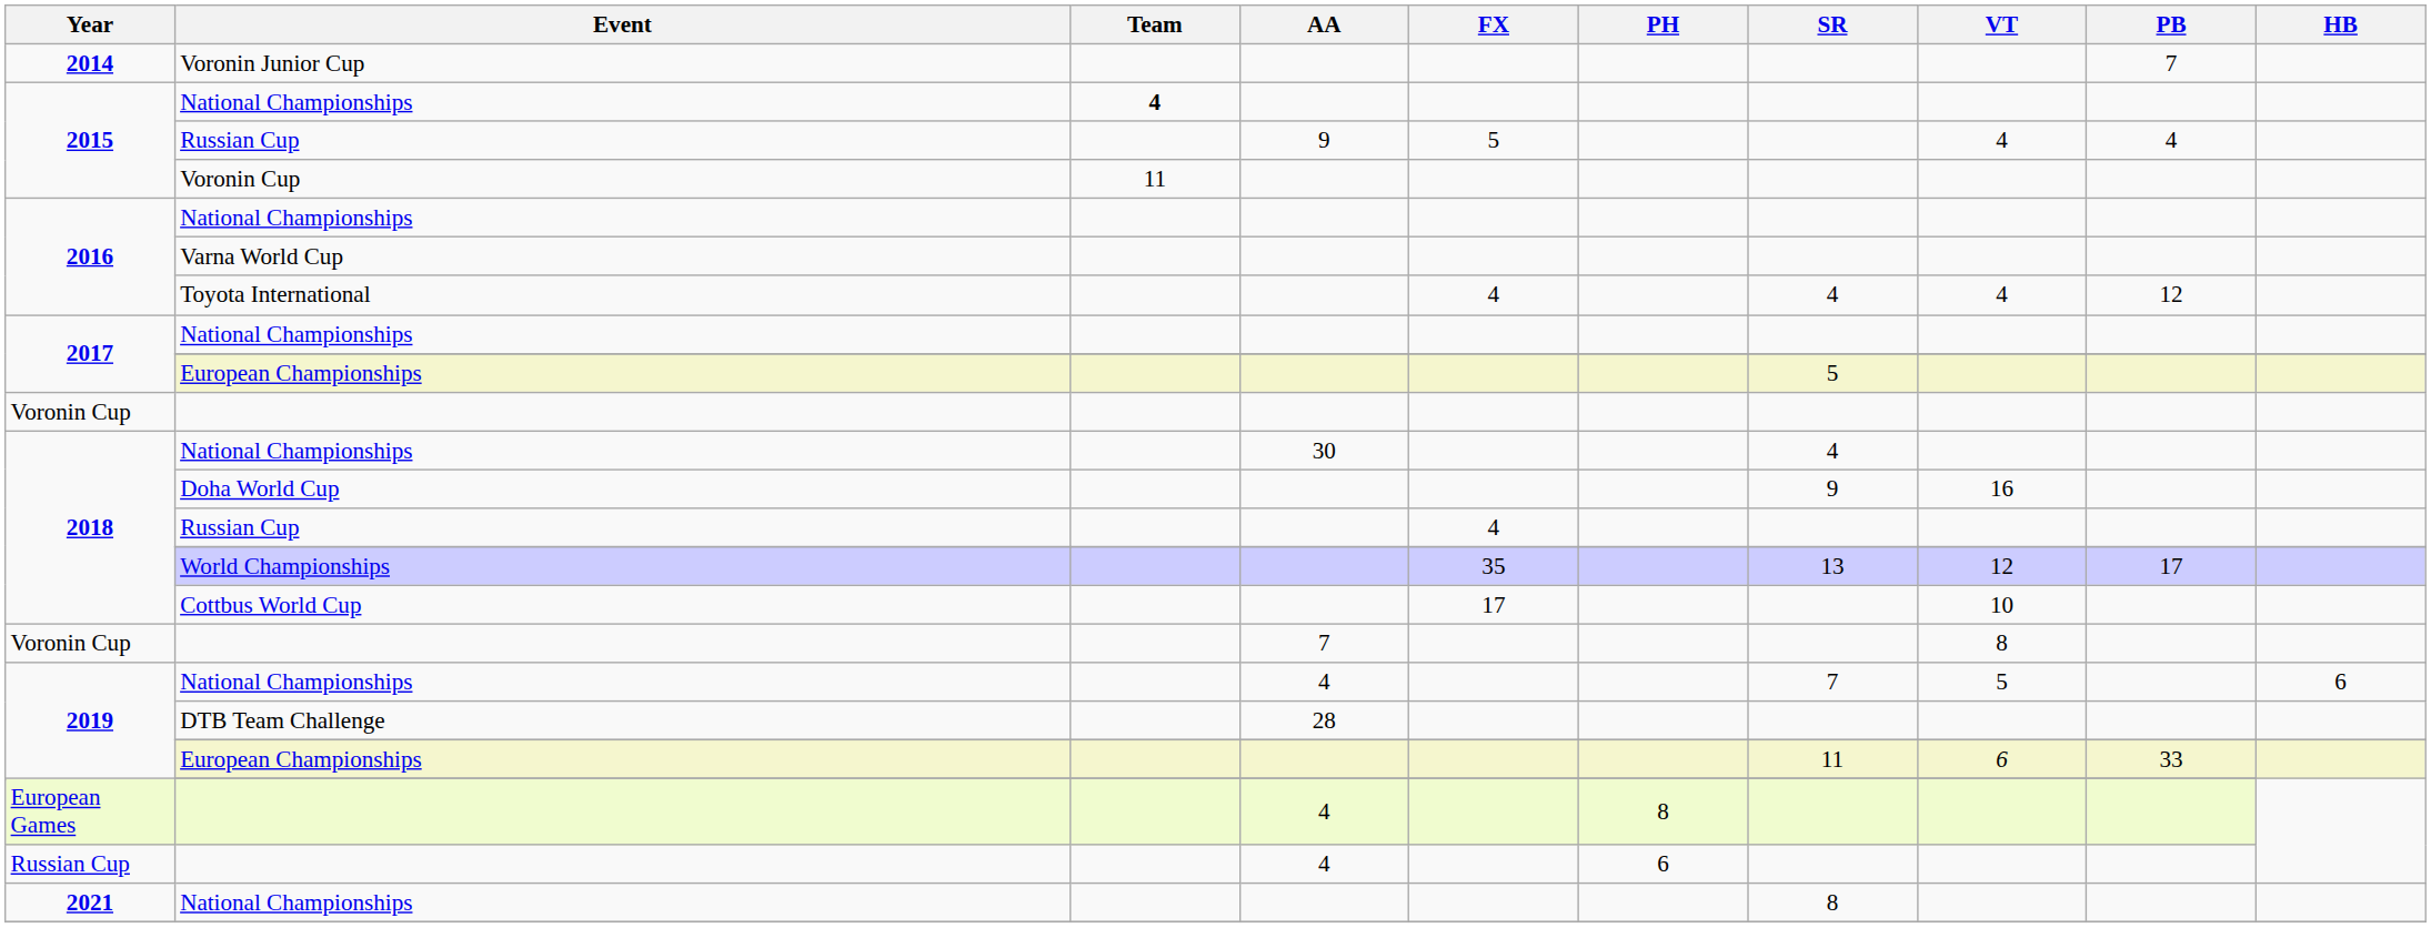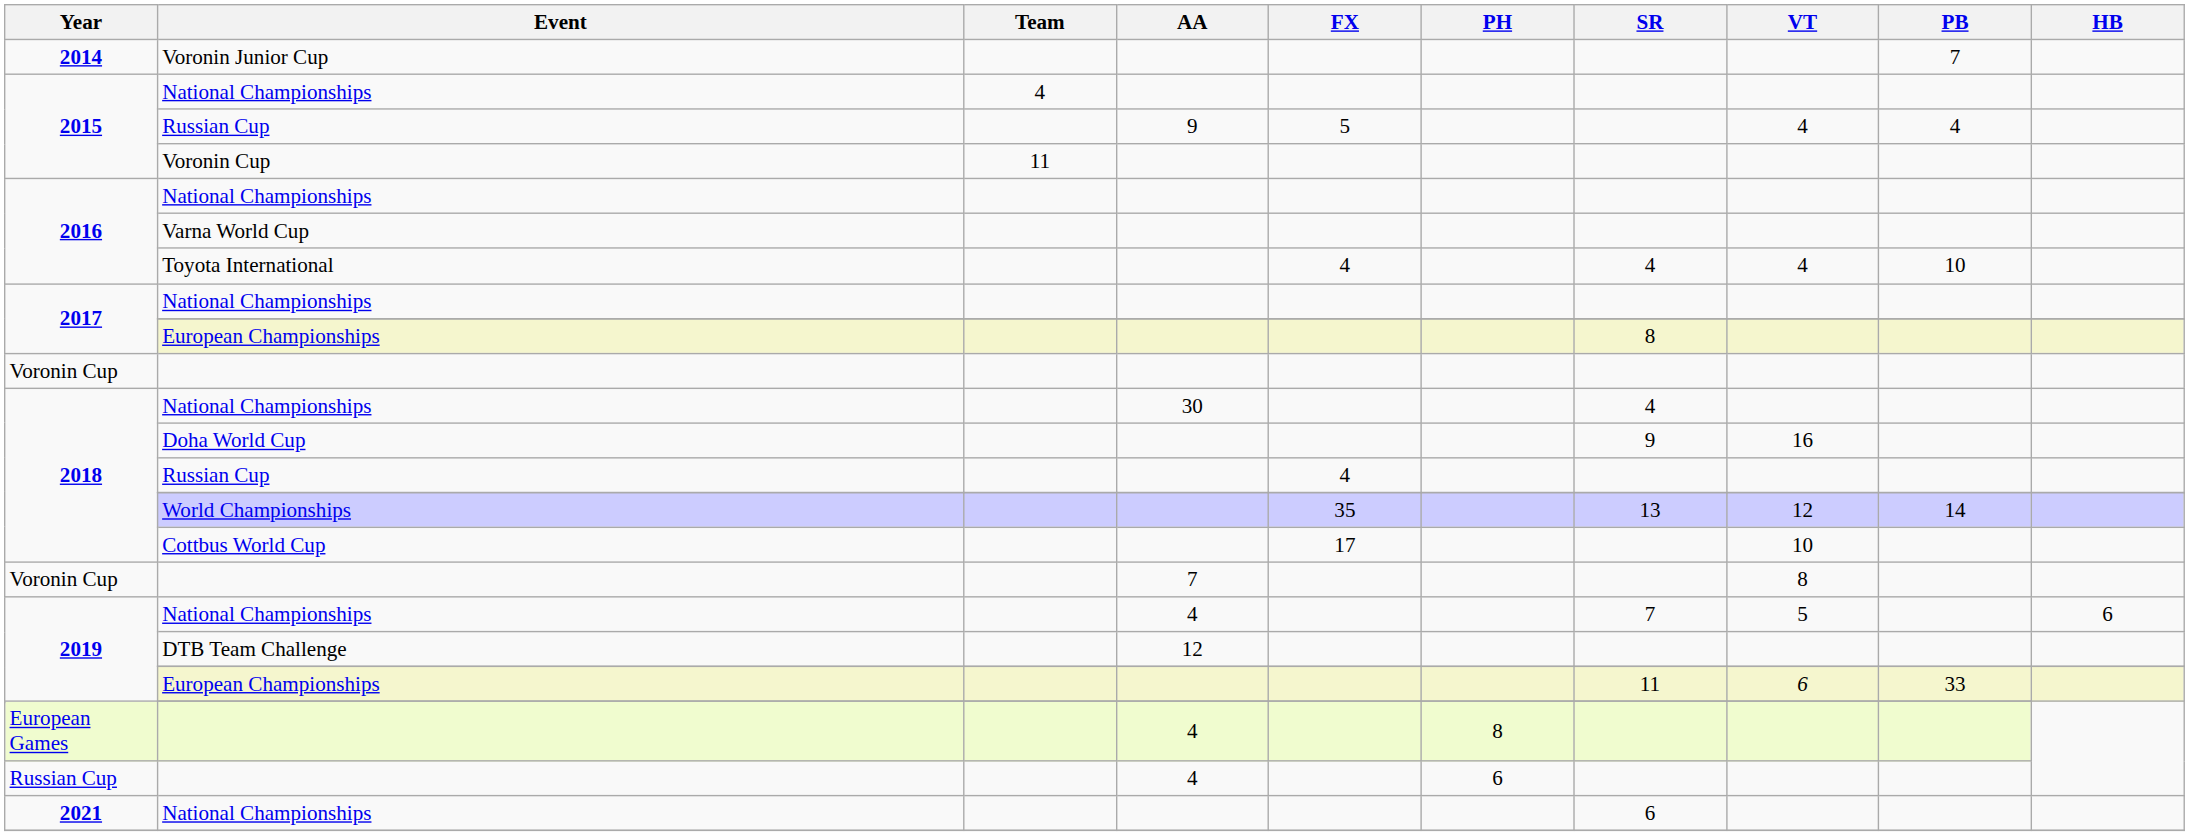2015 / National Championships | Team: bold -> normal
Toyota International | PB: 12 -> 10
2017 / European Championships | SR: 5 -> 8
World Championships | PB: 17 -> 14
DTB Team Challenge | AA: 28 -> 12
2021 / National Championships | SR: 8 -> 6
